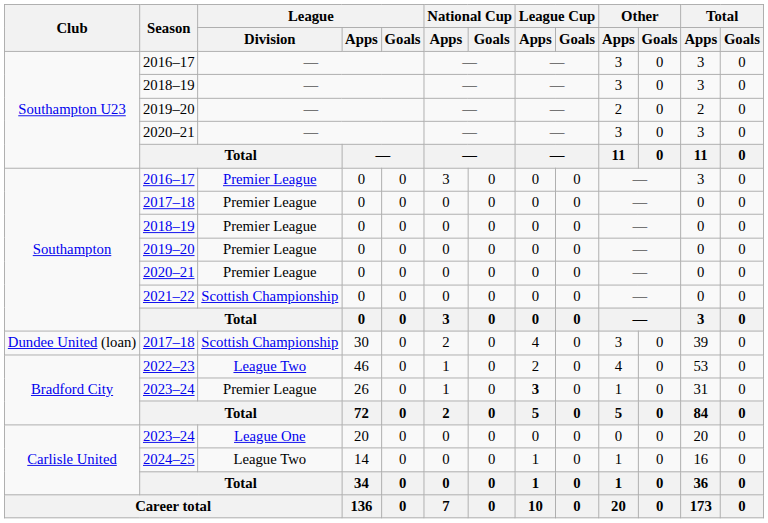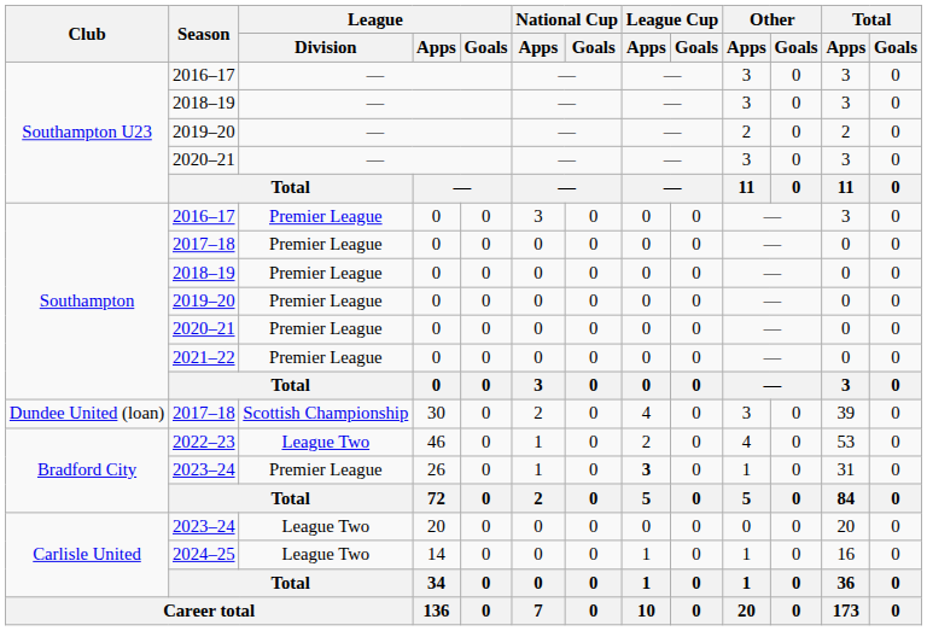2021–22 | League / Division: Scottish Championship -> Premier League
2023–24 / 20 | League / Division: League One -> League Two
